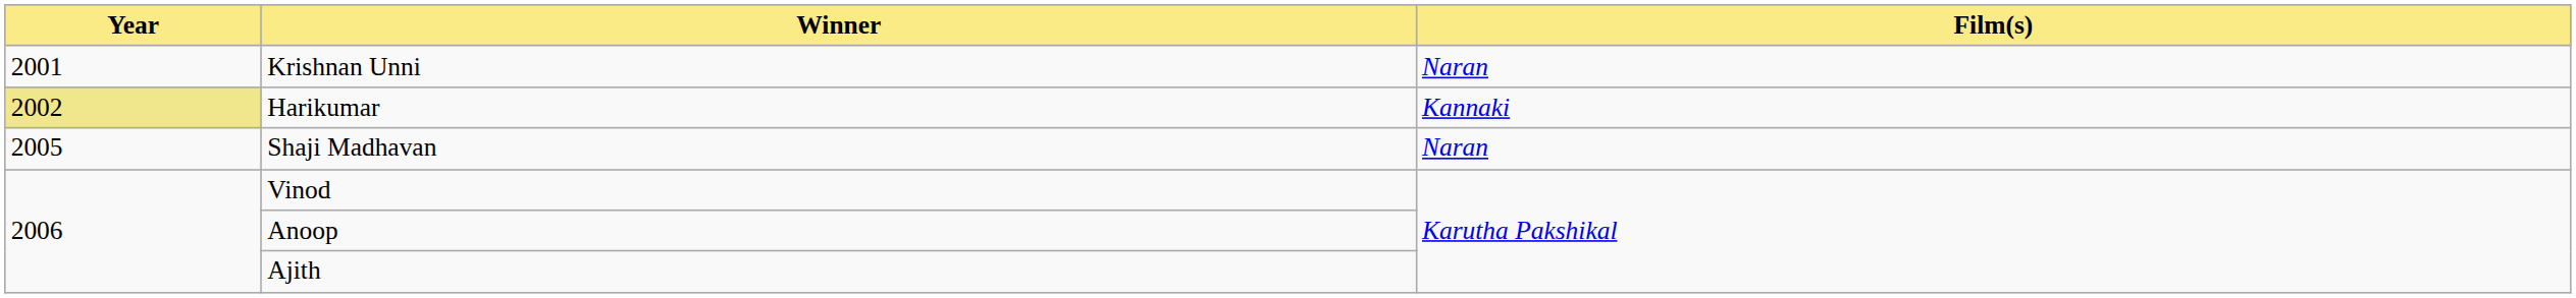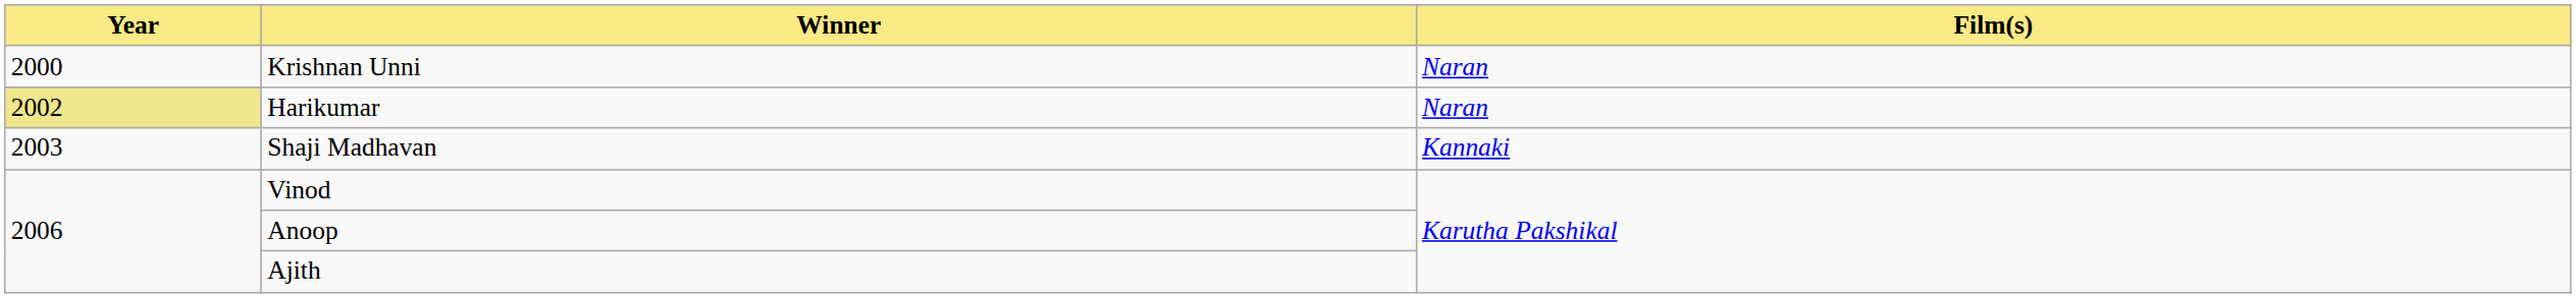Krishnan Unni | Year: 2001 -> 2000
Harikumar | Film(s): Kannaki -> Naran
Shaji Madhavan | Year: 2005 -> 2003
Shaji Madhavan | Film(s): Naran -> Kannaki
